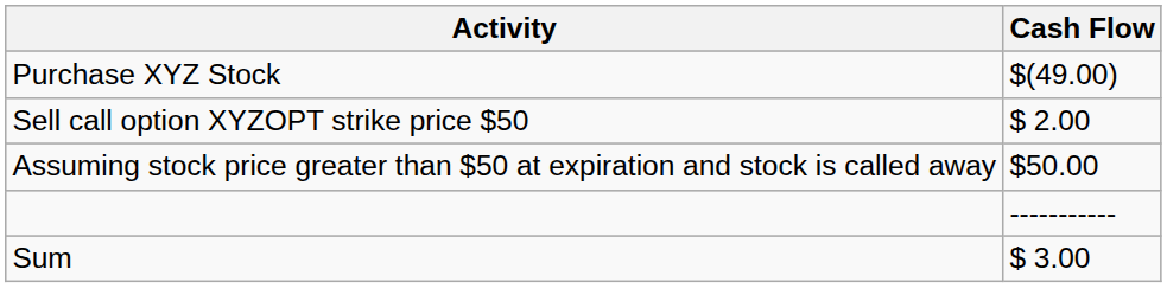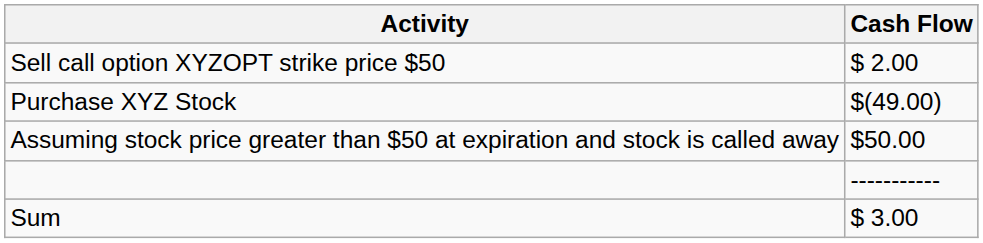rows swapped: Purchase XYZ Stock <-> Sell call option XYZOPT strike price $50
